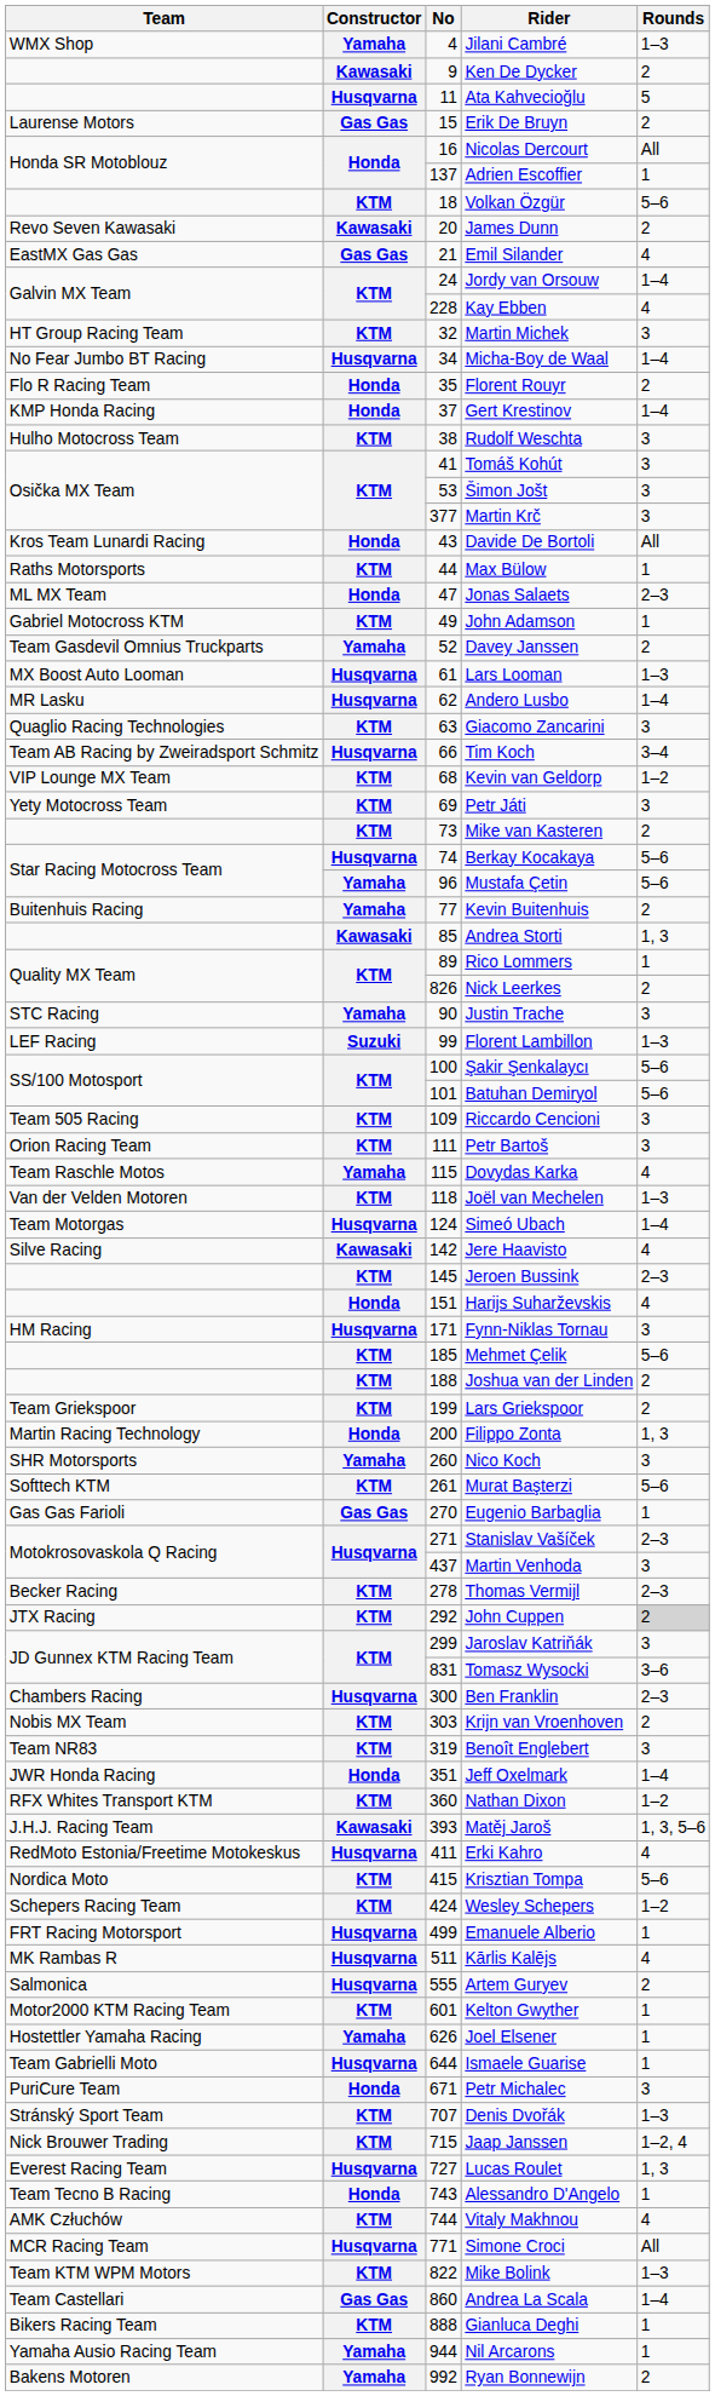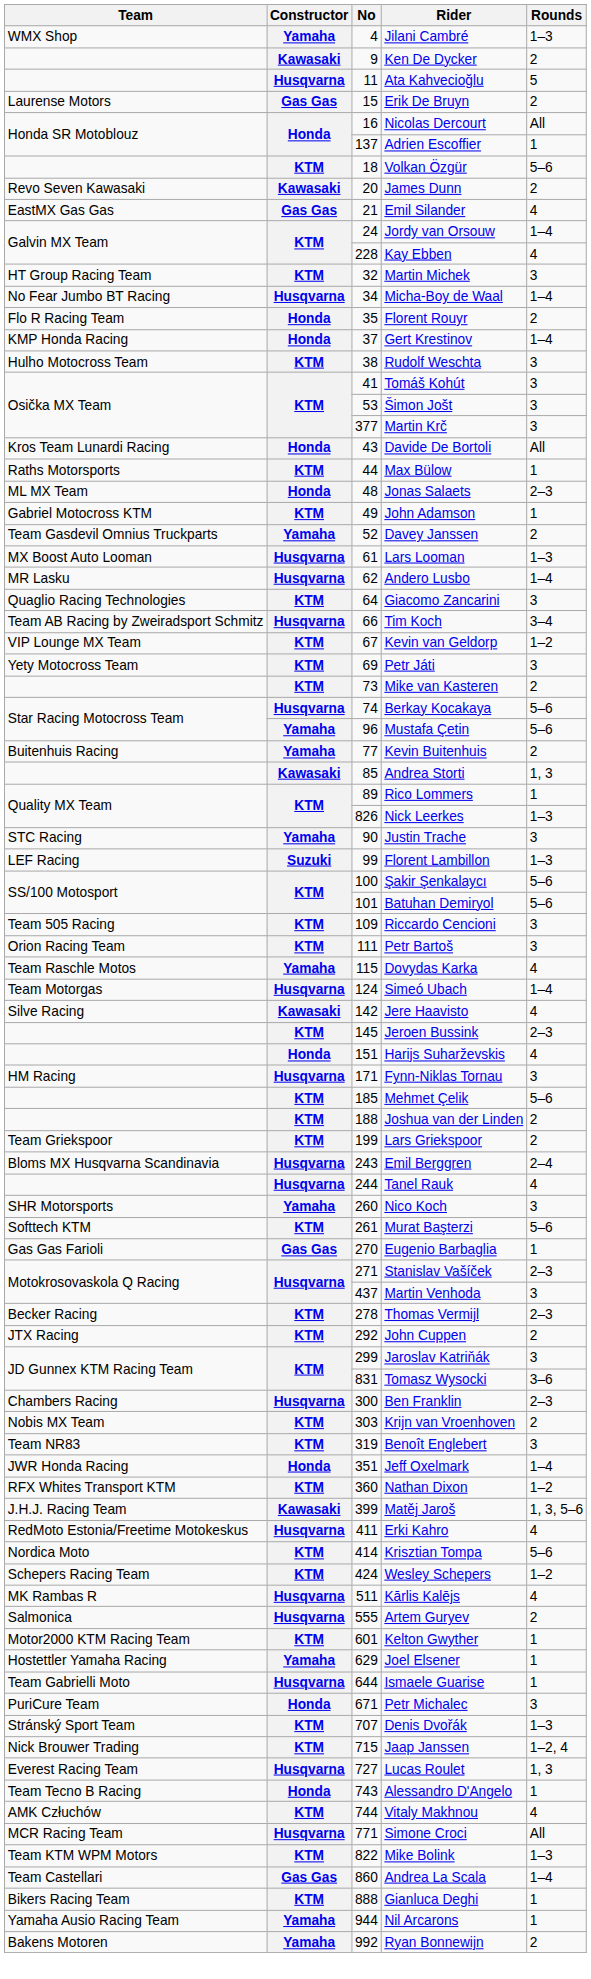Jonas Salaets | No: 47 -> 48
Giacomo Zancarini | No: 63 -> 64
Kevin van Geldorp | No: 68 -> 67
Nick Leerkes | Rounds: 2 -> 1–3
- row: Van der Velden Motoren | KTM | 118 | Joël van Mechelen | 1–3
- row: Martin Racing Technology | Honda | 200 | Filippo Zonta | 1, 3
+ row: Bloms MX Husqvarna Scandinavia | Husqvarna | 243 | Emil Berggren | 2–4
+ row: Husqvarna | 244 | Tanel Rauk | 4
John Cuppen | Rounds: lightgrey background -> no background
Matěj Jaroš | No: 393 -> 399
Krisztian Tompa | No: 415 -> 414
- row: FRT Racing Motorsport | Husqvarna | 499 | Emanuele Alberio | 1
Joel Elsener | No: 626 -> 629
